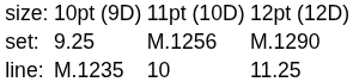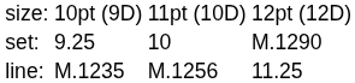set: | column 3: M.1256 -> 10
line: | column 3: 10 -> M.1256
